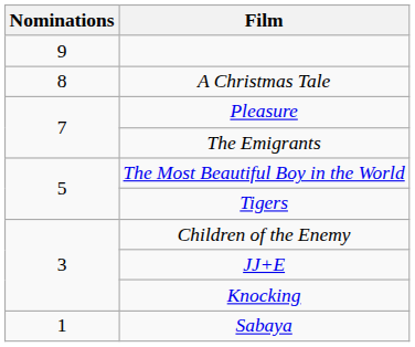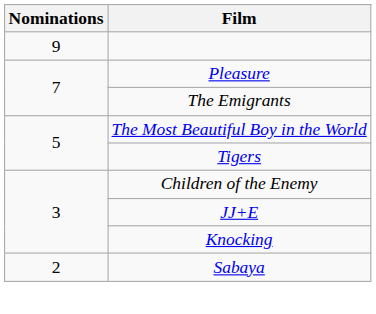- row: 8 | A Christmas Tale
Sabaya | Nominations: 1 -> 2
